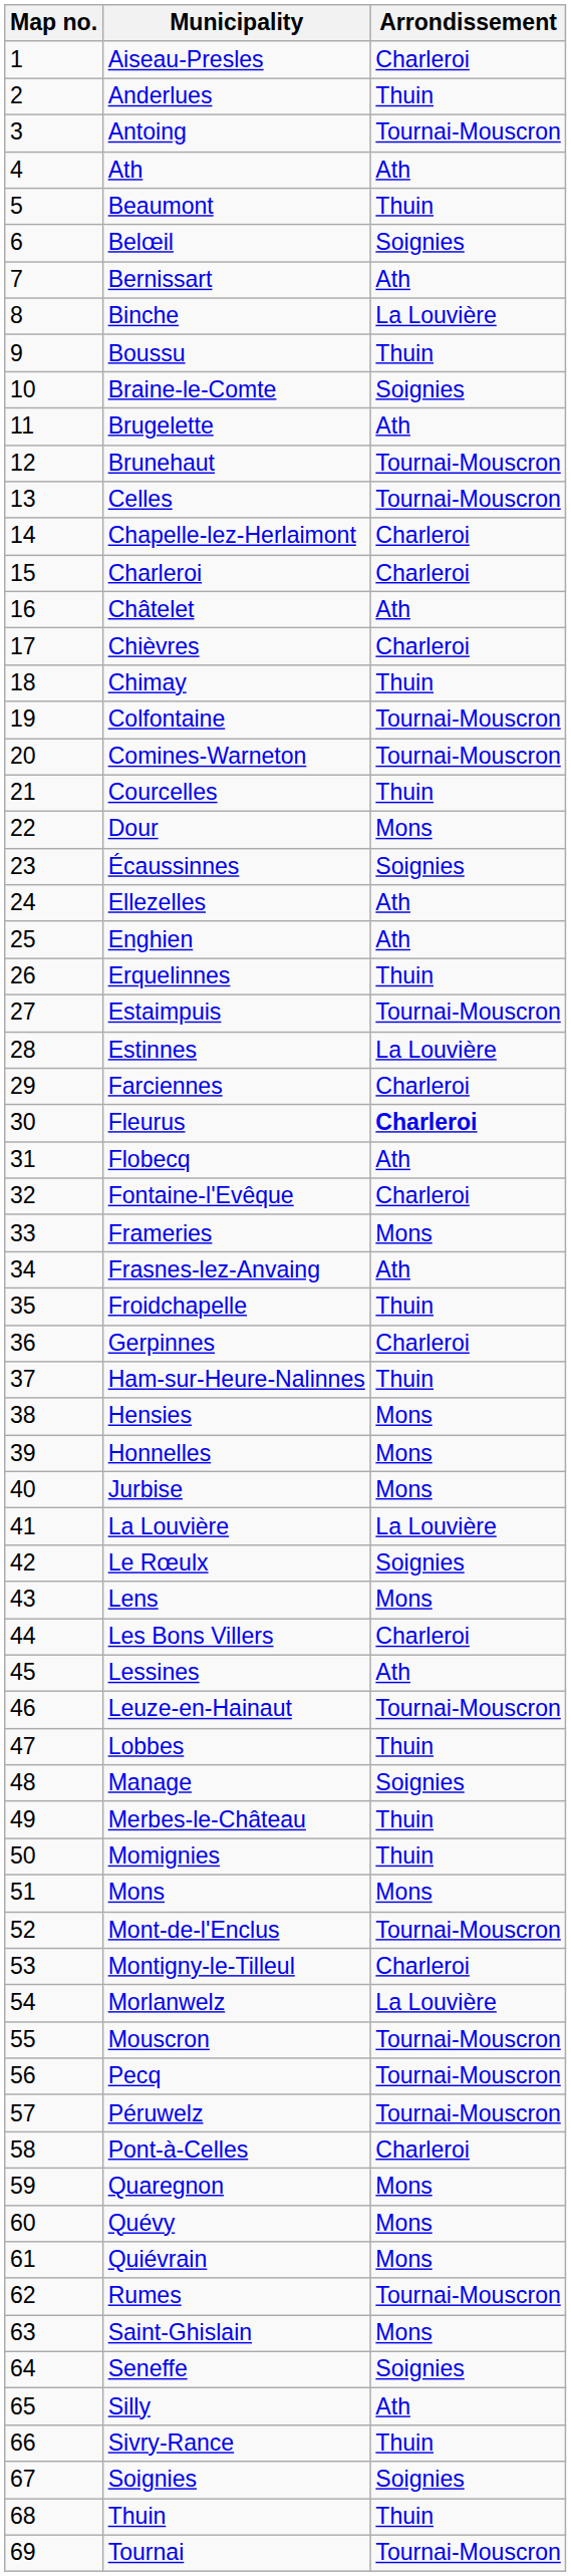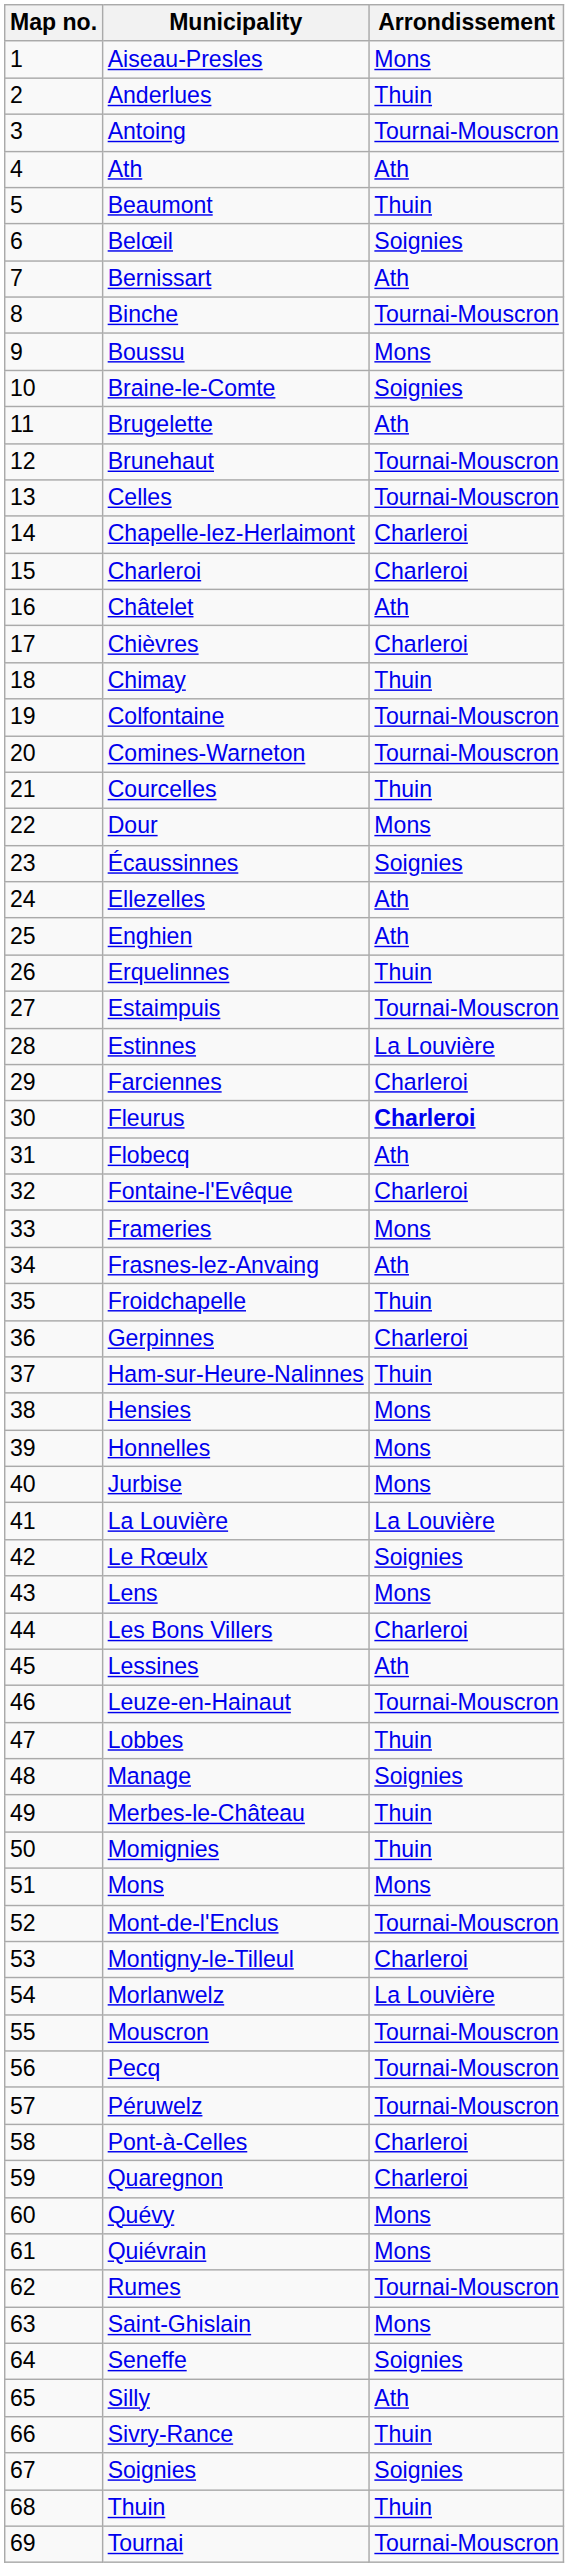Aiseau-Presles | Arrondissement: Charleroi -> Mons
Binche | Arrondissement: La Louvière -> Tournai-Mouscron
Boussu | Arrondissement: Thuin -> Mons
Quaregnon | Arrondissement: Mons -> Charleroi
